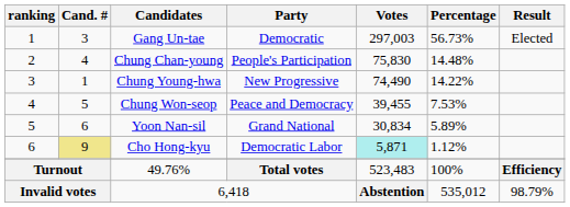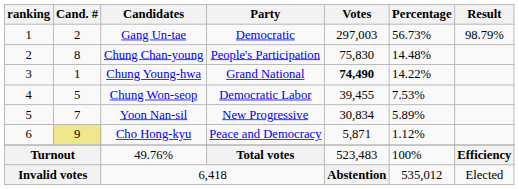Gang Un-tae | Cand. #: 3 -> 2
Gang Un-tae | Result: Elected -> 98.79%
Chung Chan-young | Cand. #: 4 -> 8
Chung Young-hwa | Party: New Progressive -> Grand National
Chung Young-hwa | Votes: normal -> bold
Chung Won-seop | Party: Peace and Democracy -> Democratic Labor
Yoon Nan-sil | Cand. #: 6 -> 7
Yoon Nan-sil | Party: Grand National -> New Progressive
Cho Hong-kyu | Party: Democratic Labor -> Peace and Democracy
Cho Hong-kyu | Votes: paleturquoise background -> no background
6,418 | Result: 98.79% -> Elected
